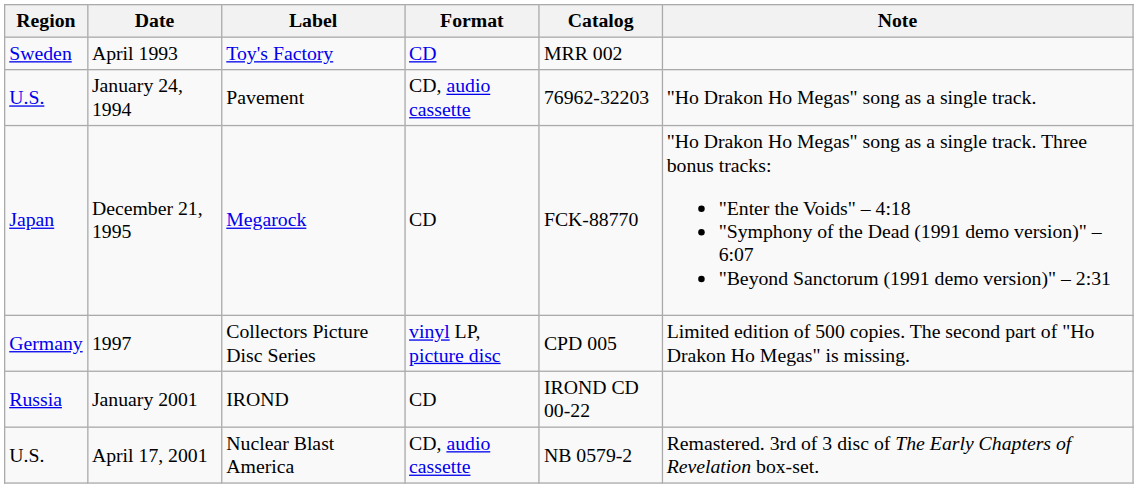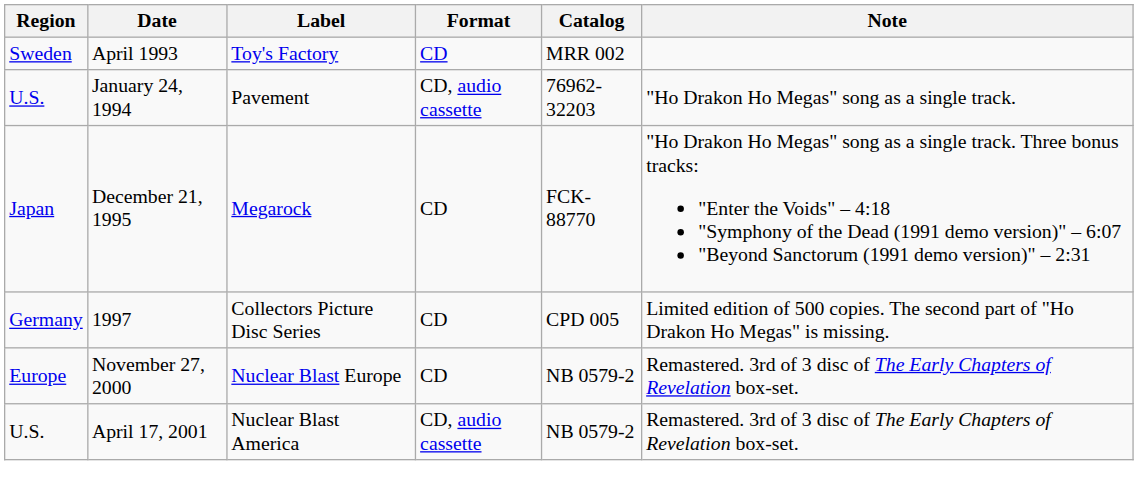1997 | Format: vinyl LP, picture disc -> CD
+ row: Europe | November 27, 2000 | Nuclear Blast Europe | CD | NB 0579-2 | Remastered. 3rd of 3 disc of The Early Chapters of Revelation box-set.
- row: Russia | January 2001 | IROND | CD | IROND CD 00-22
